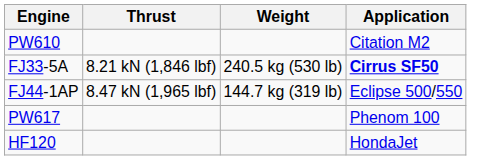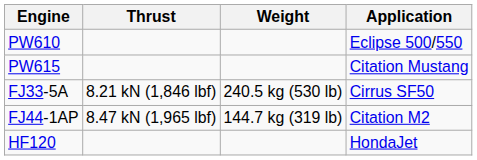PW610 | Application: Citation M2 -> Eclipse 500/550
+ row: PW615 | Citation Mustang
FJ33-5A | Application: bold -> normal
FJ44-1AP | Application: Eclipse 500/550 -> Citation M2
- row: PW617 | Phenom 100
